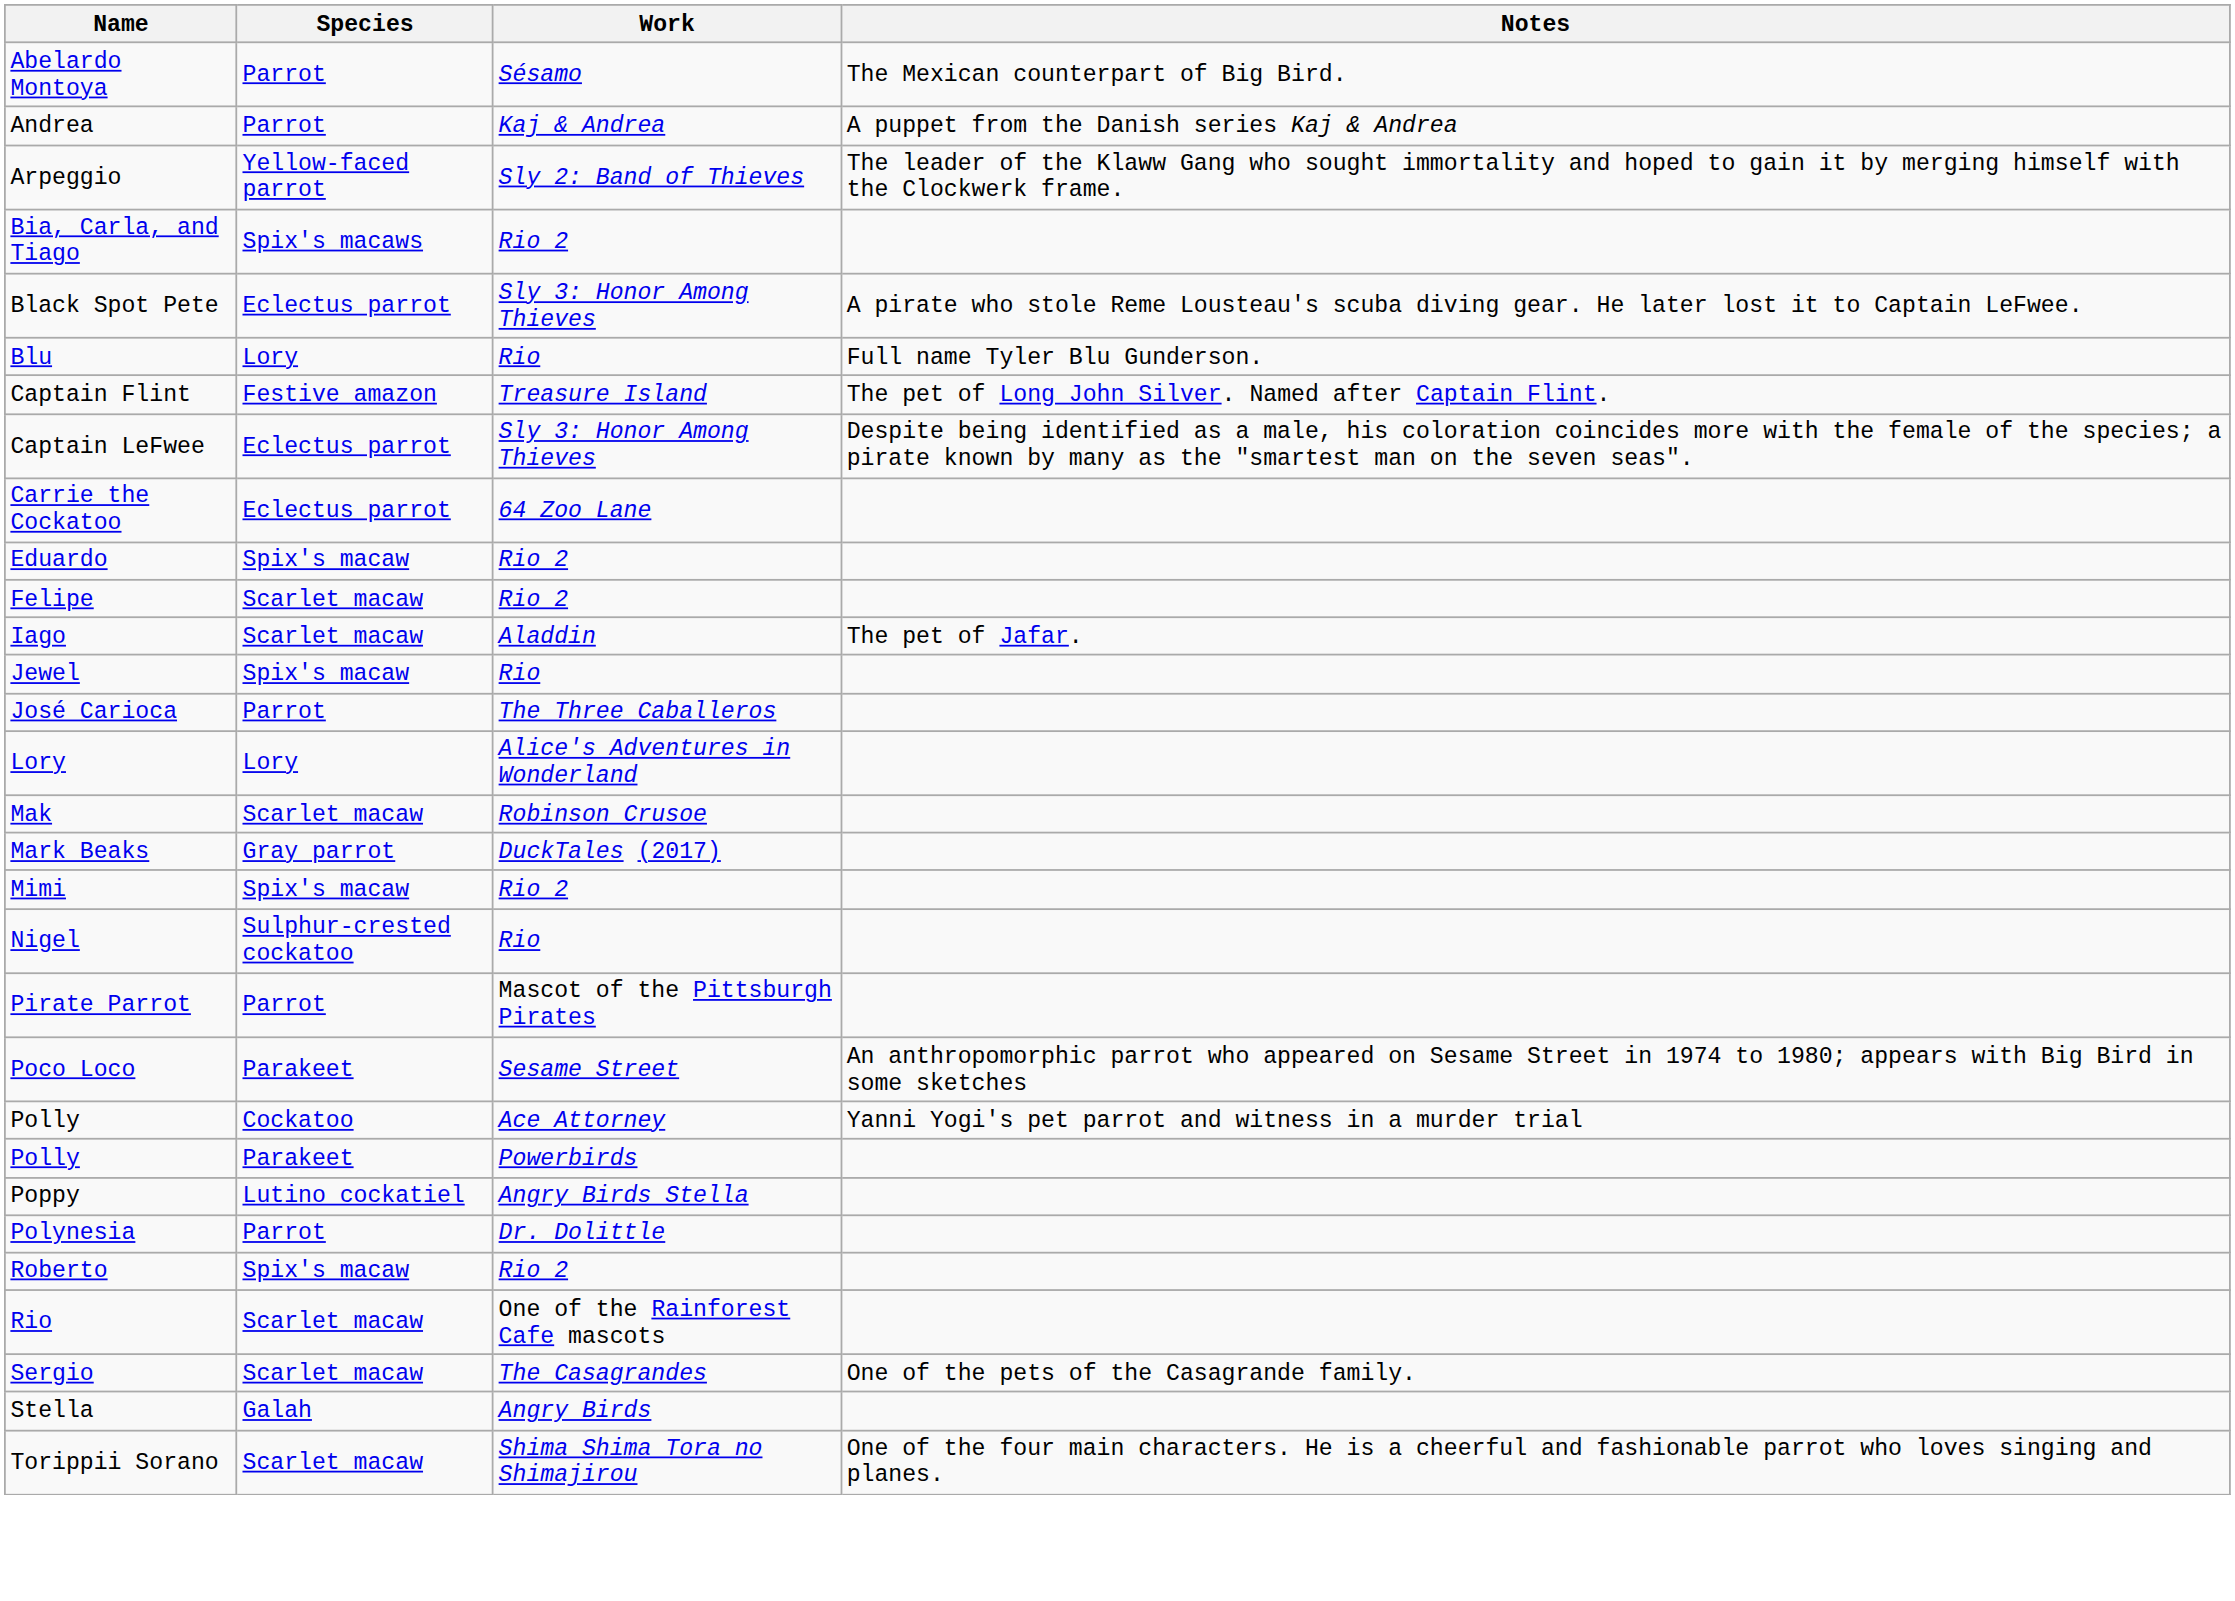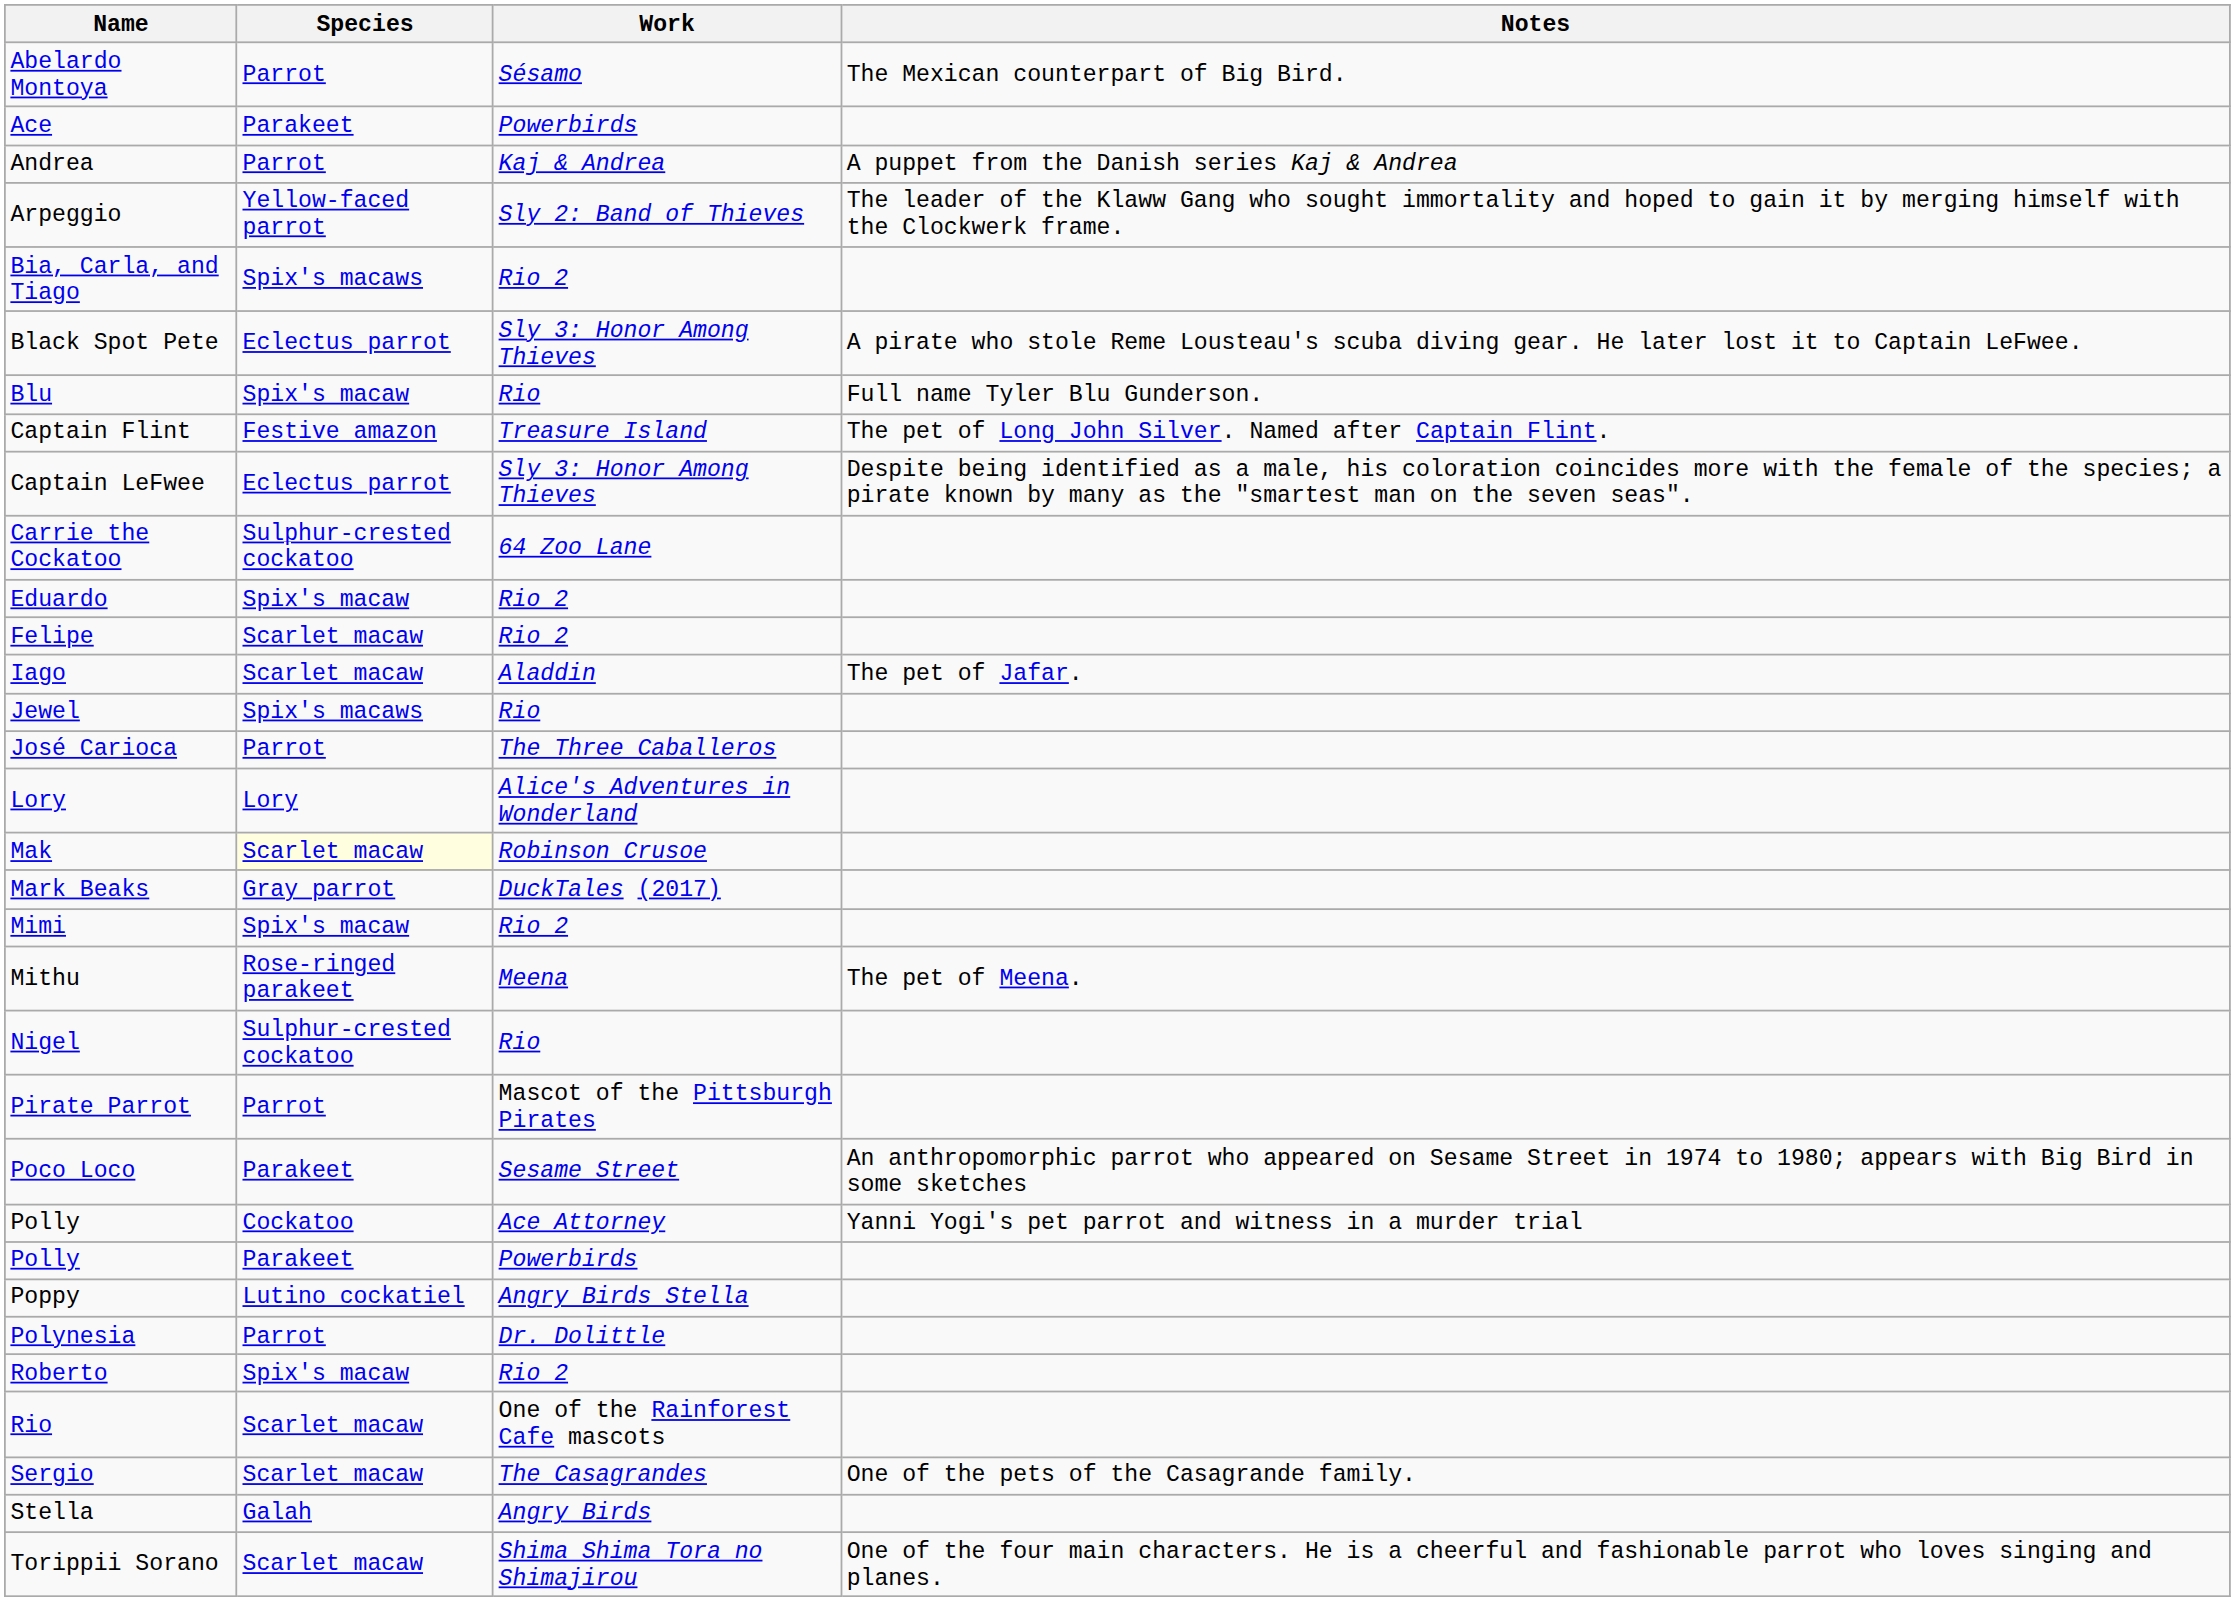+ row: Ace | Parakeet | Powerbirds
Blu | Species: Lory -> Spix's macaw
Carrie the Cockatoo | Species: Eclectus parrot -> Sulphur-crested cockatoo
Jewel | Species: Spix's macaw -> Spix's macaws
Mak | Species: no background -> lightyellow background
+ row: Mithu | Rose-ringed parakeet | Meena | The pet of Meena.
